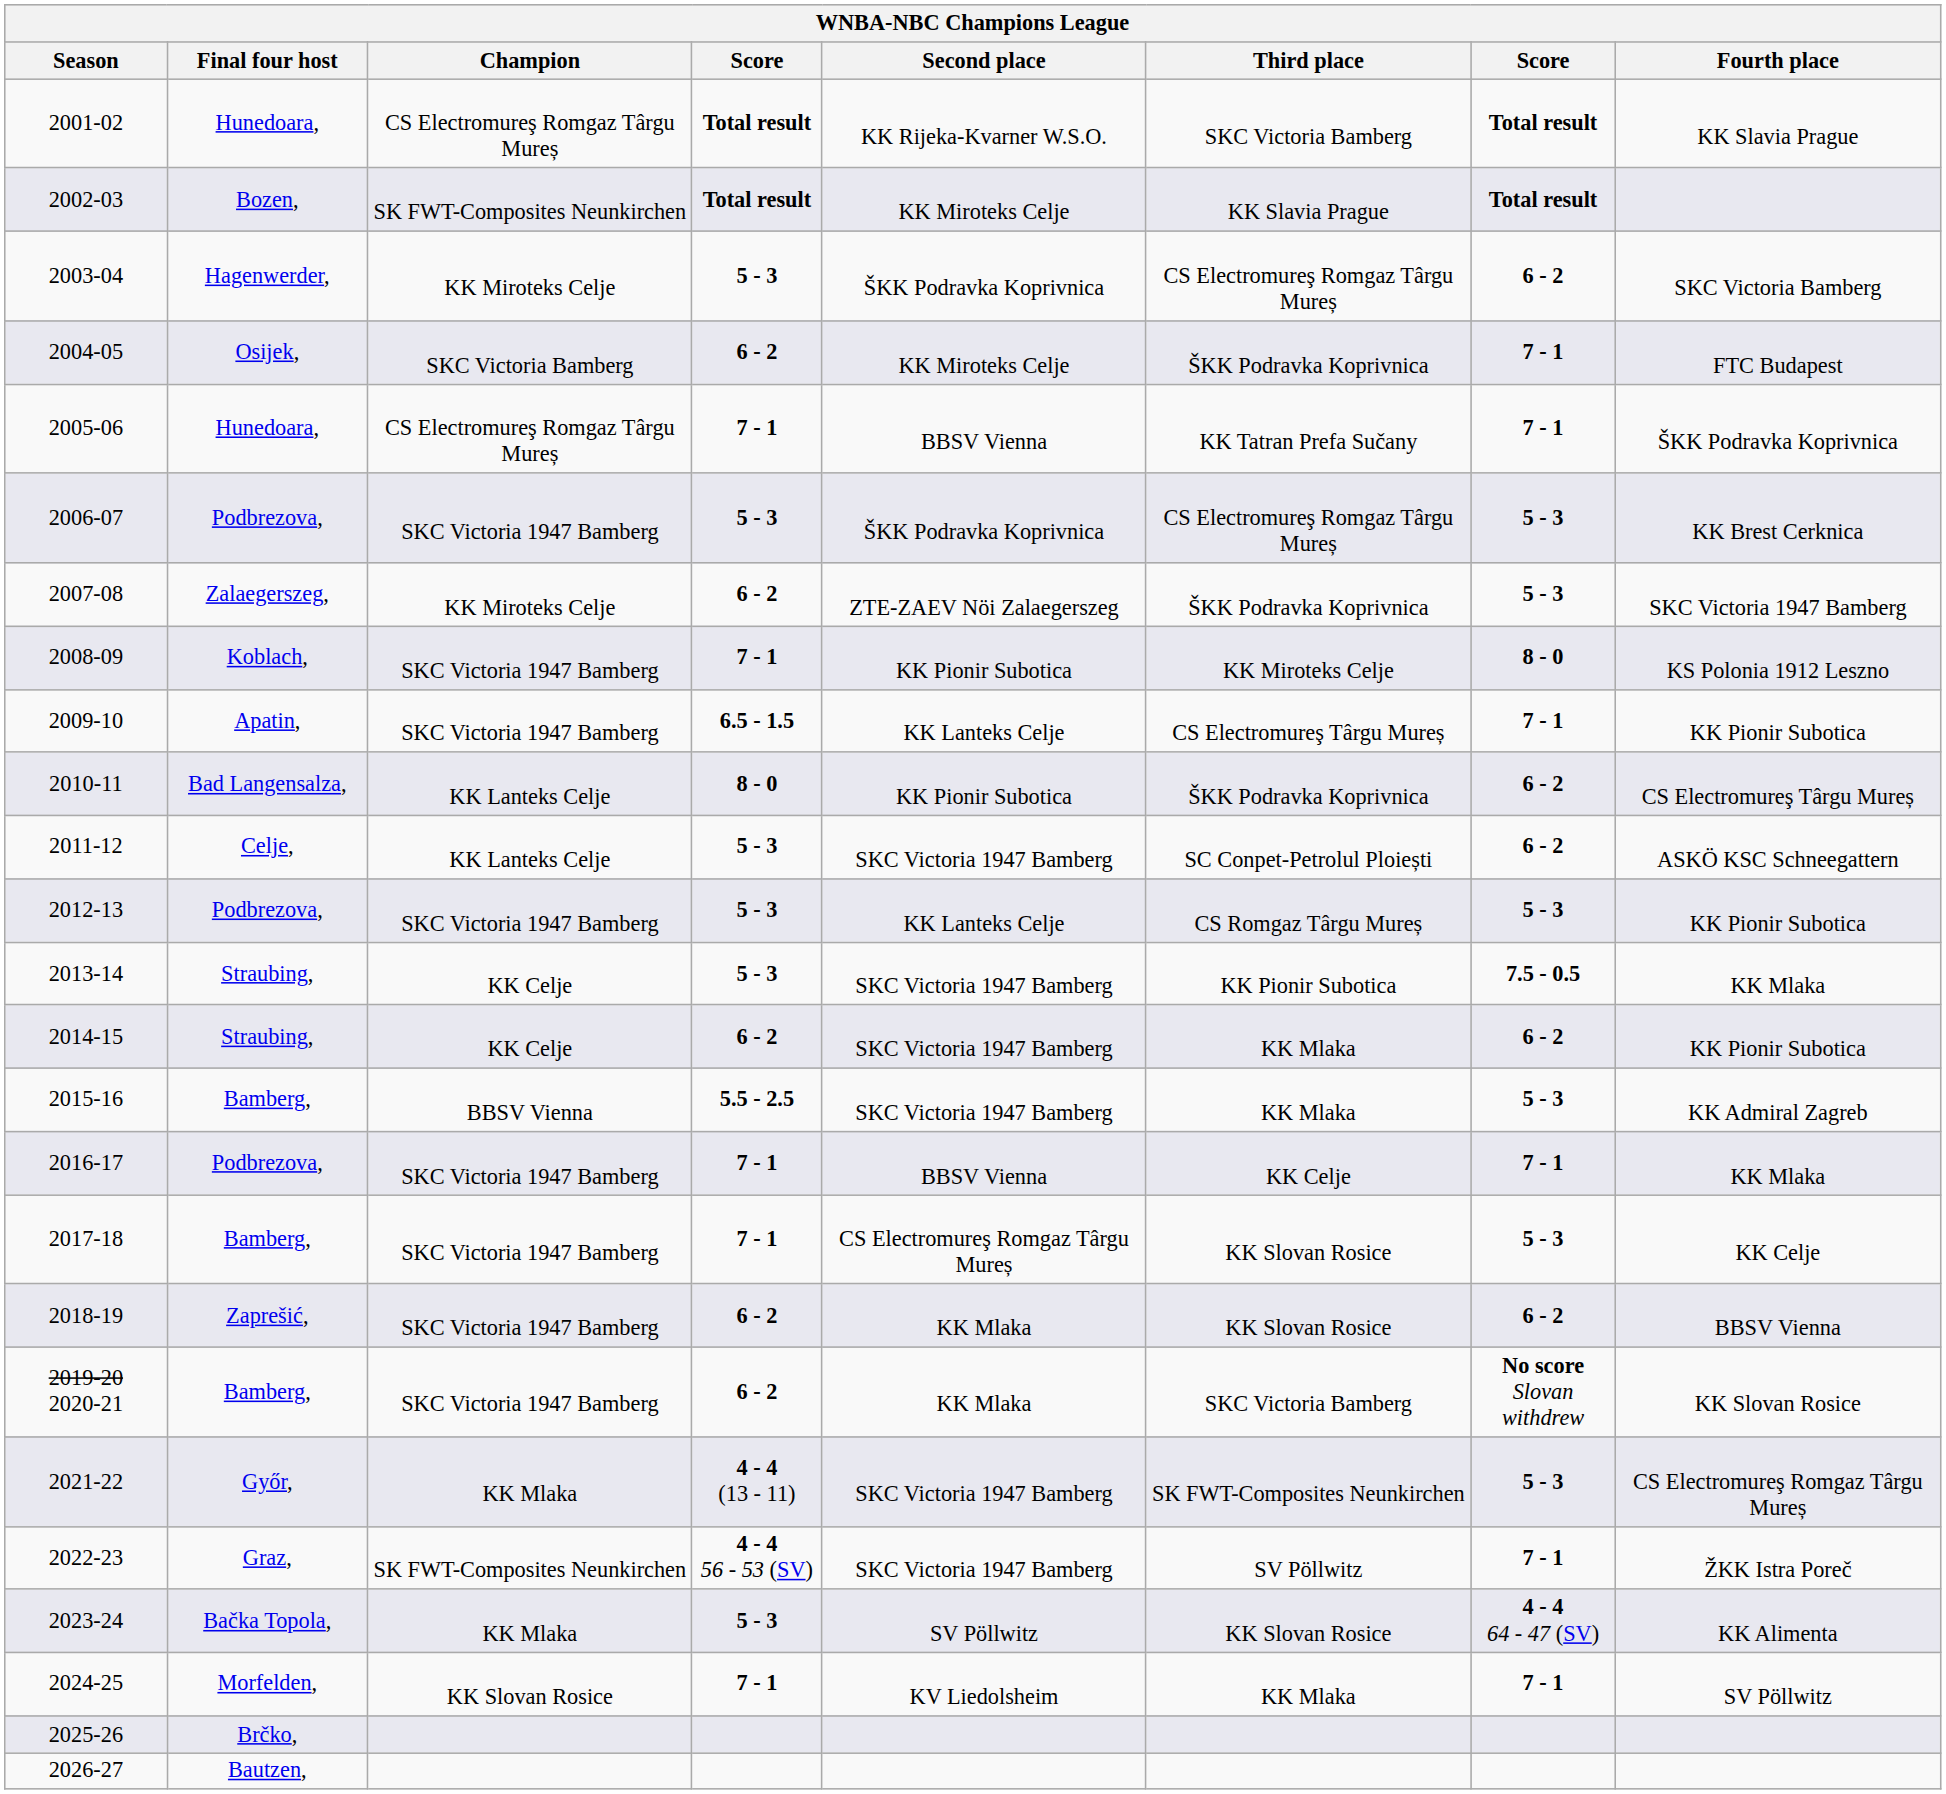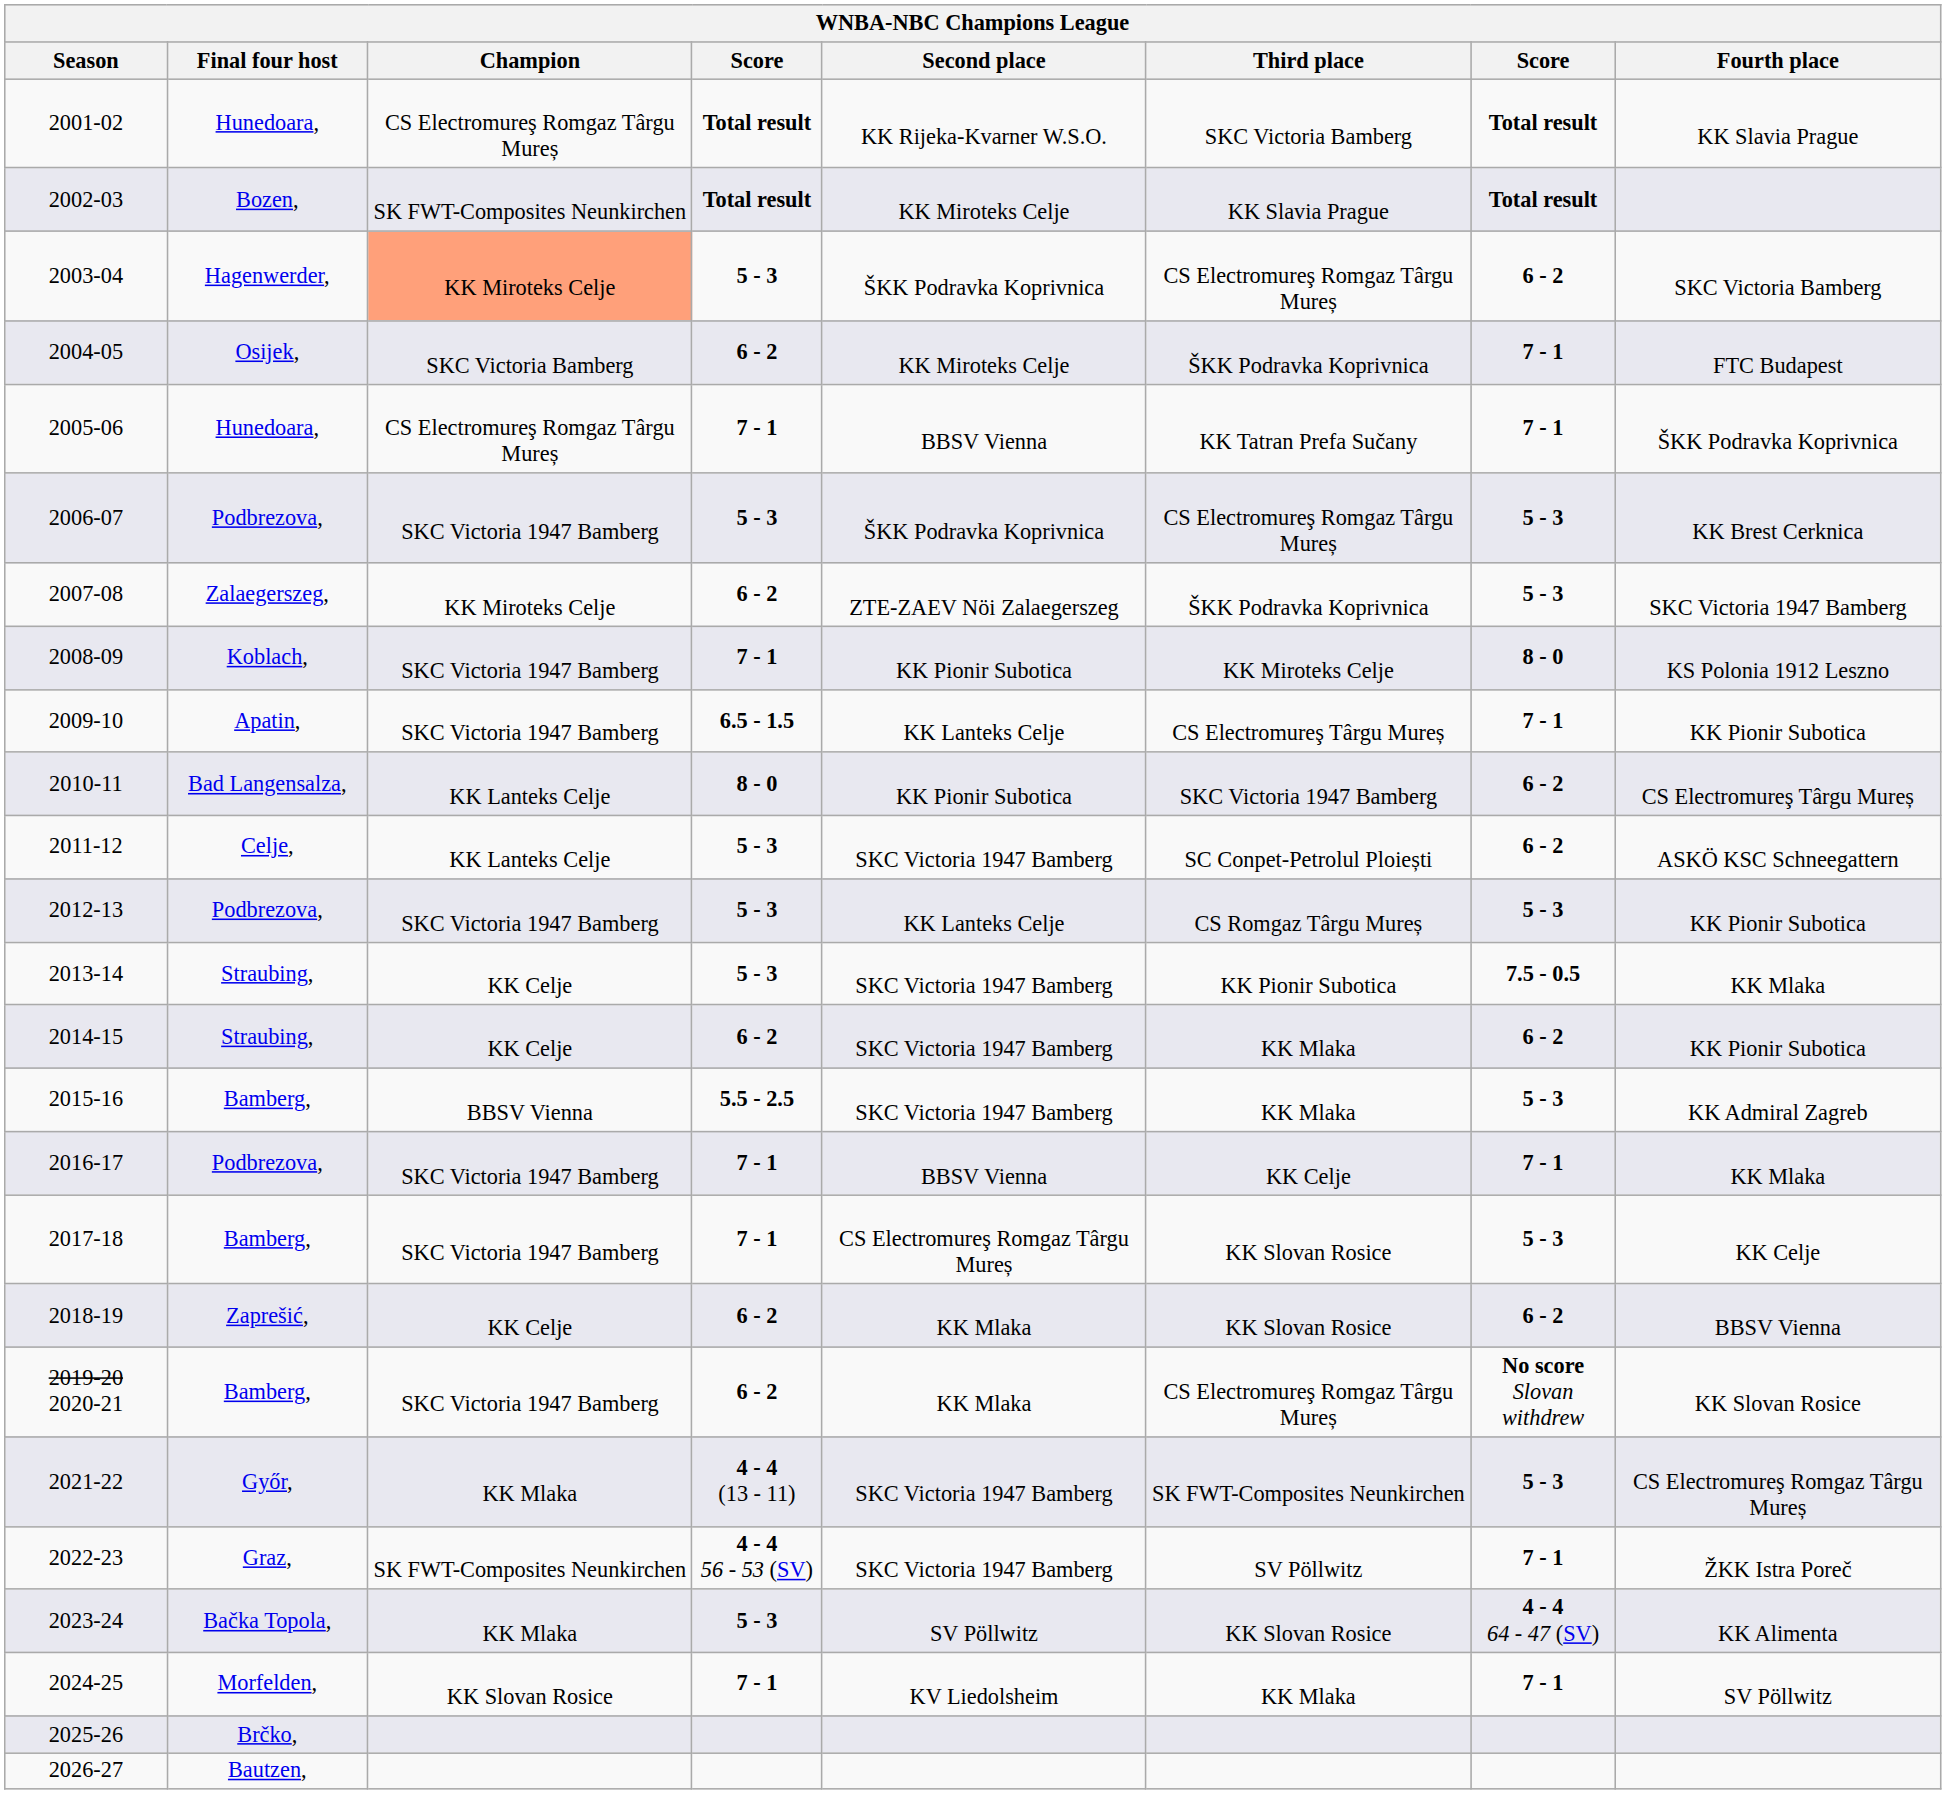2003-04 | Champion: no background -> lightsalmon background
2010-11 | Third place: ŠKK Podravka Koprivnica -> SKC Victoria 1947 Bamberg
2018-19 | Champion: SKC Victoria 1947 Bamberg -> KK Celje
2019-20 2020-21 | Third place: SKC Victoria Bamberg -> CS Electromureş Romgaz Târgu Mureș
